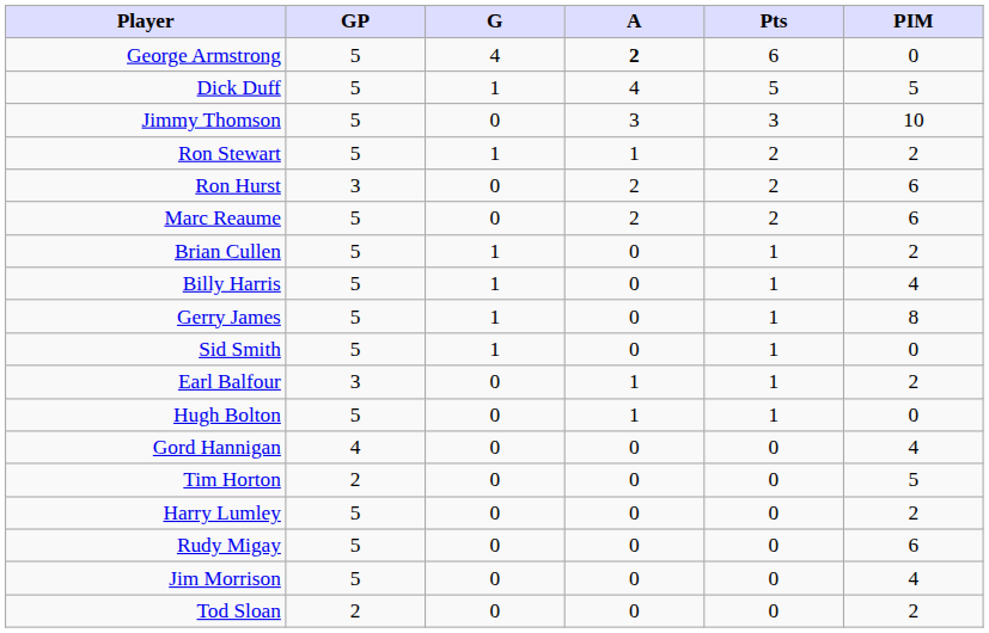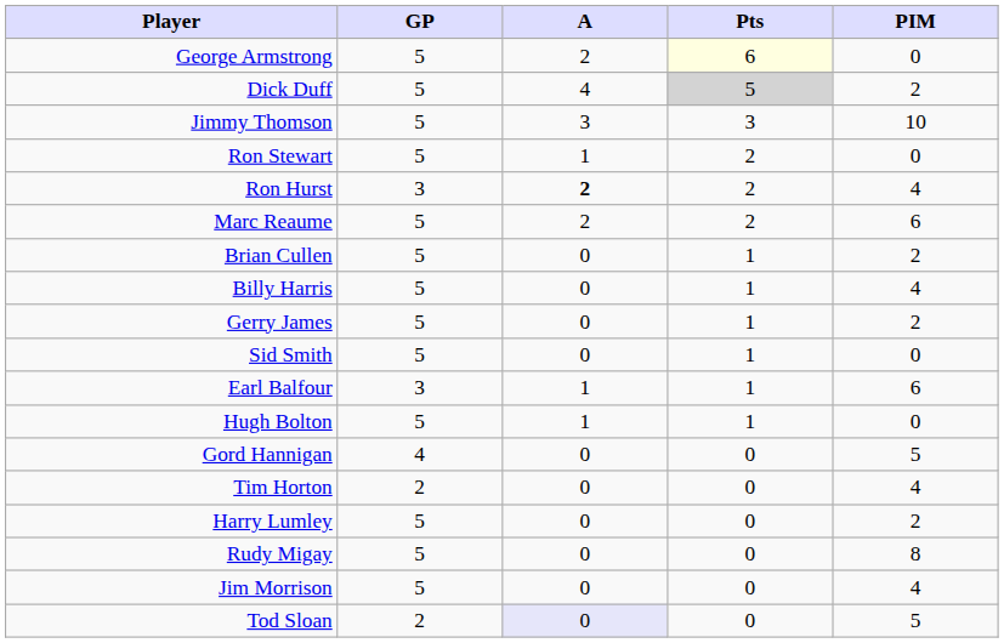- column: G | 4 | 1 | 0 | 1 | 0 | 0 | 1 | 1 | 1 | 1 | 0 | 0 | 0 | 0 | 0 | 0 | 0 | 0
George Armstrong | A: bold -> normal
George Armstrong | Pts: no background -> lightyellow background
Dick Duff | Pts: no background -> lightgrey background
Dick Duff | PIM: 5 -> 2
Ron Stewart | PIM: 2 -> 0
Ron Hurst | A: normal -> bold
Ron Hurst | PIM: 6 -> 4
Gerry James | PIM: 8 -> 2
Earl Balfour | PIM: 2 -> 6
Gord Hannigan | PIM: 4 -> 5
Tim Horton | PIM: 5 -> 4
Rudy Migay | PIM: 6 -> 8
Tod Sloan | A: no background -> lavender background
Tod Sloan | PIM: 2 -> 5
